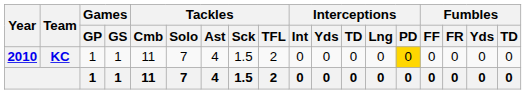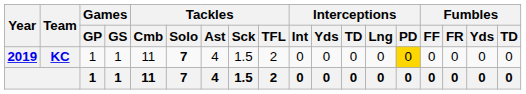KC | Year: 2010 -> 2019
KC | Tackles / Solo: normal -> bold
